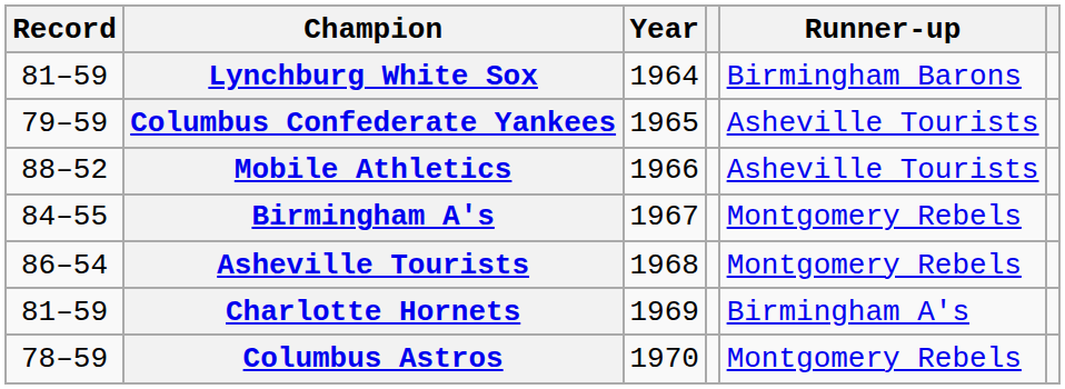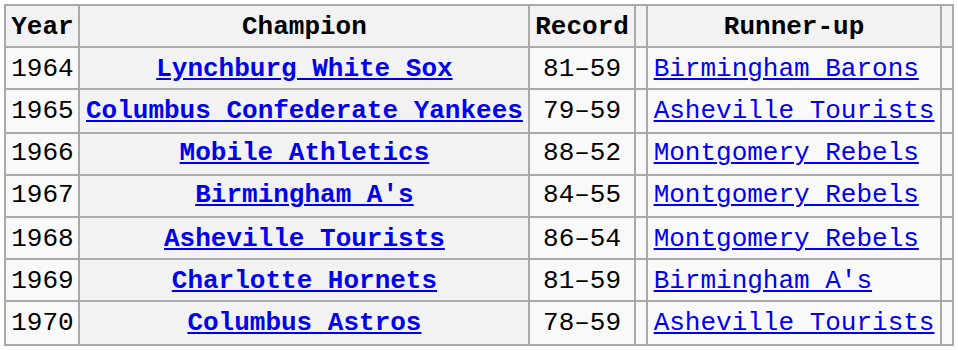columns swapped: Year <-> Record
Mobile Athletics | Runner-up: Asheville Tourists -> Montgomery Rebels
Columbus Astros | Runner-up: Montgomery Rebels -> Asheville Tourists
